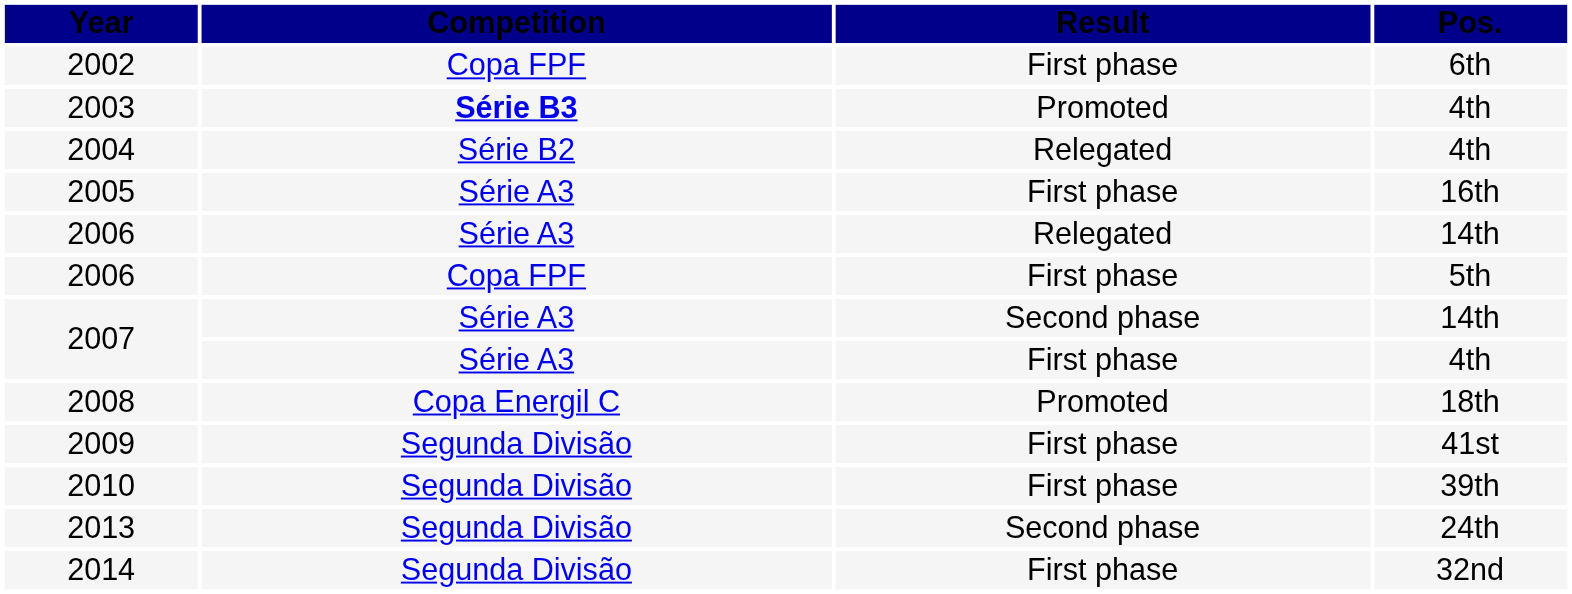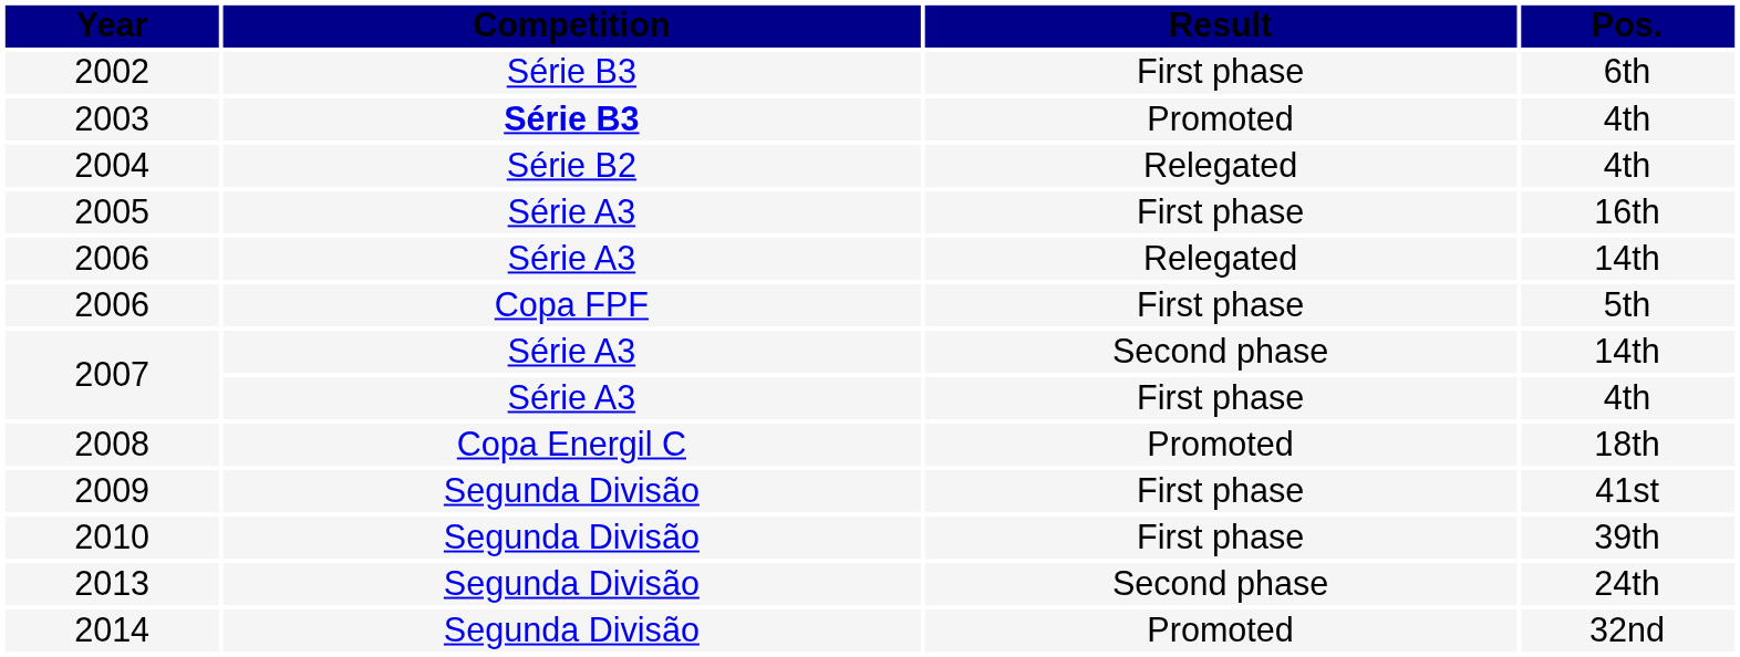2002 | column 2: Copa FPF -> Série B3
2014 | column 3: First phase -> Promoted
